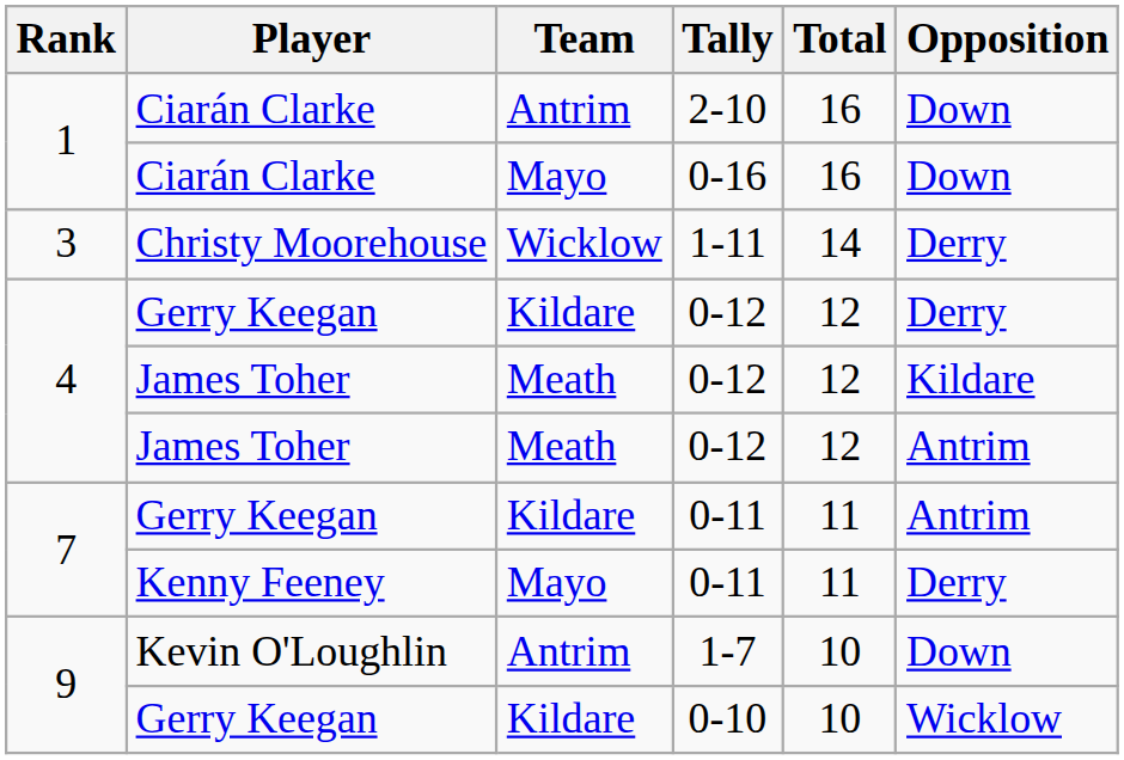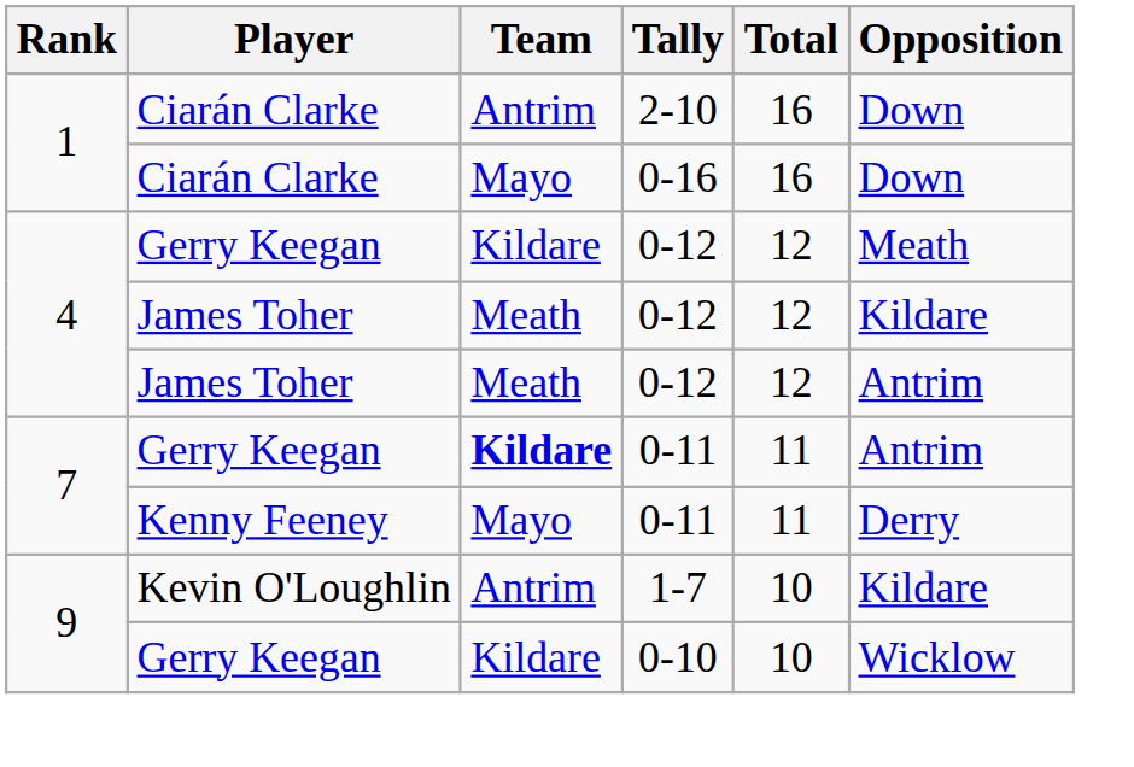- row: 3 | Christy Moorehouse | Wicklow | 1-11 | 14 | Derry
Gerry Keegan / 0-12 | Opposition: Derry -> Meath
Gerry Keegan / 0-11 | Team: normal -> bold
1-7 | Opposition: Down -> Kildare
